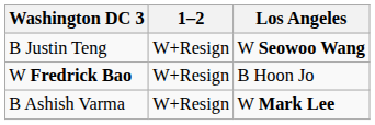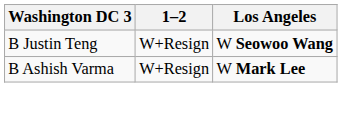- row: W Fredrick Bao | W+Resign | B Hoon Jo
